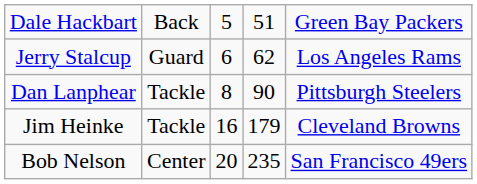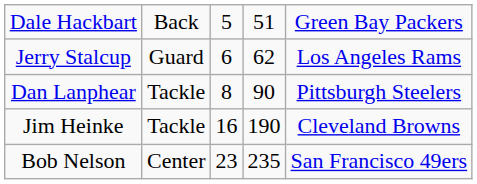Jim Heinke | column 4: 179 -> 190
Bob Nelson | column 3: 20 -> 23
